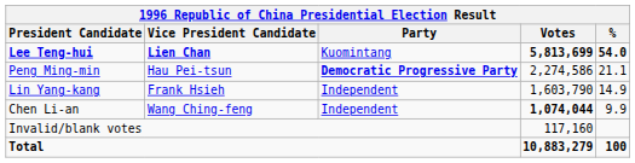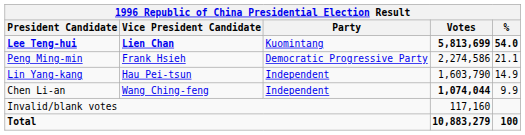Peng Ming-min | Vice President Candidate: Hau Pei-tsun -> Frank Hsieh
Peng Ming-min | Party: bold -> normal
Lin Yang-kang | Vice President Candidate: Frank Hsieh -> Hau Pei-tsun
